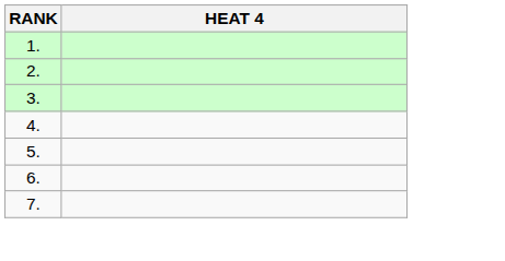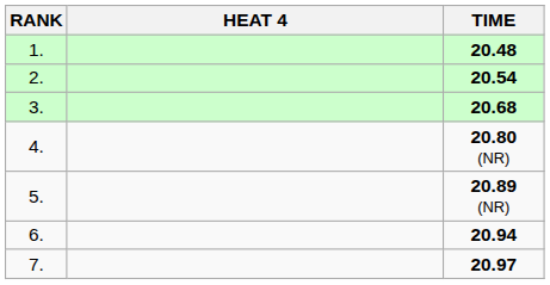+ column: TIME | 20.48 | 20.54 | 20.68 | 20.80 (NR) | 20.89 (NR) | 20.94 | 20.97
